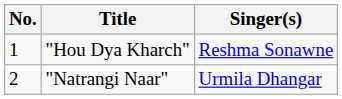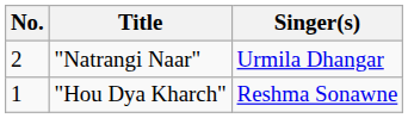rows swapped: "Hou Dya Kharch" <-> "Natrangi Naar"
